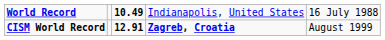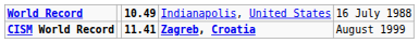CISM World Record | column 3: 12.91 -> 11.41
